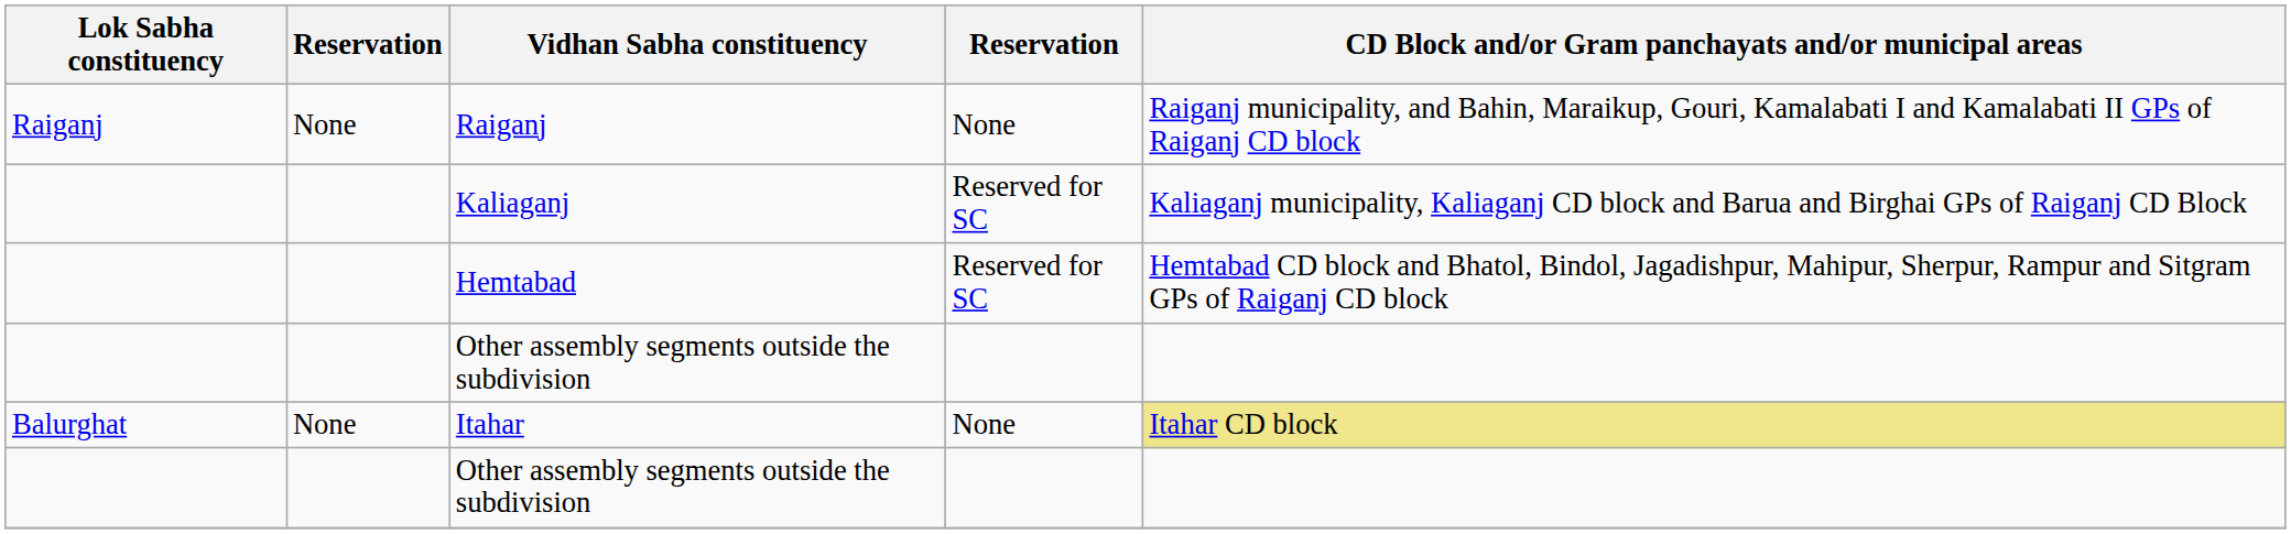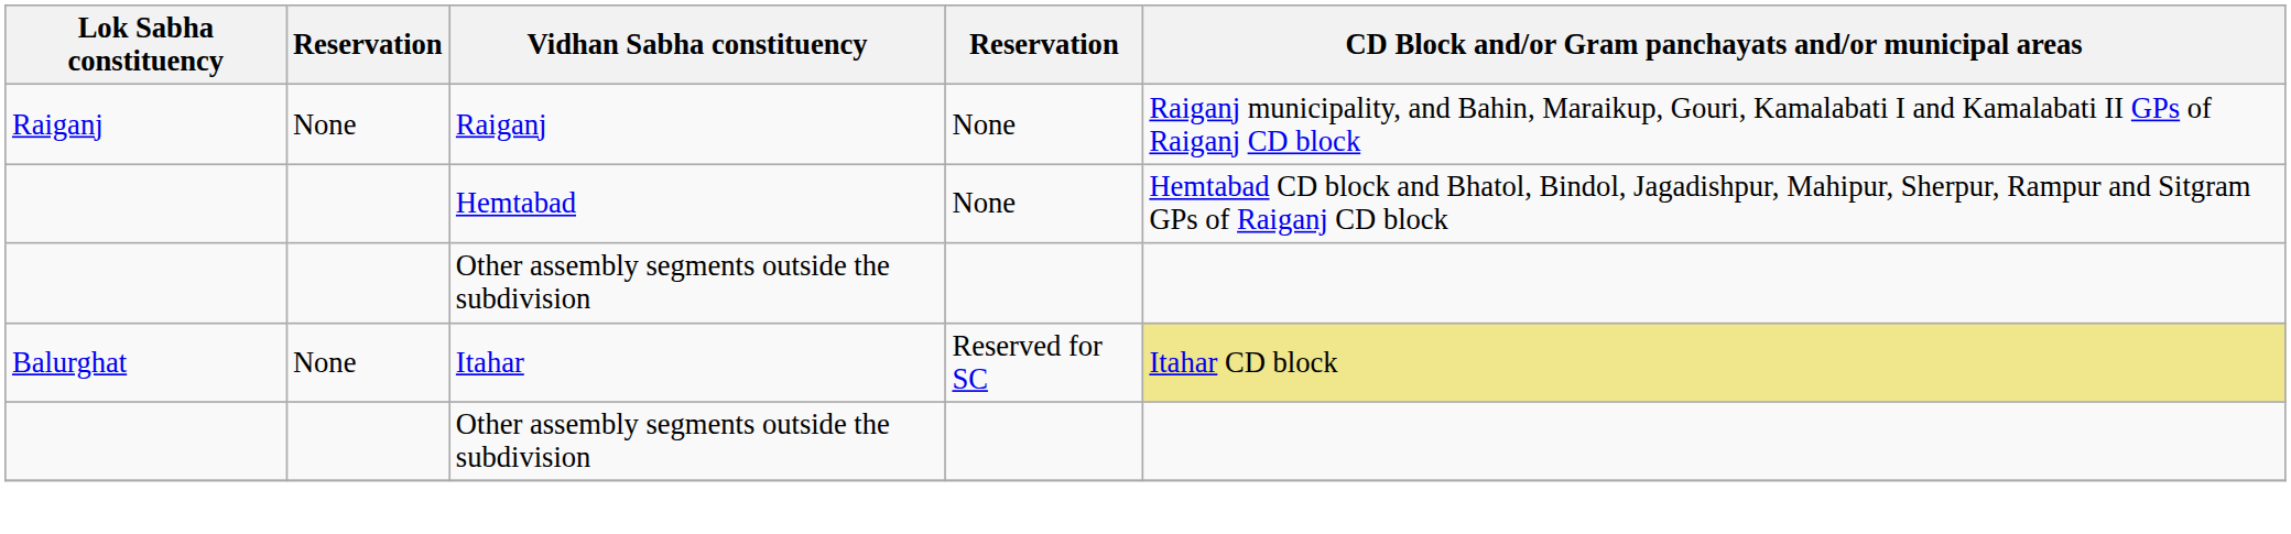- row: Kaliaganj | Reserved for SC | Kaliaganj municipality, Kaliaganj CD block and Barua and Birghai GPs of Raiganj CD Block
Hemtabad | column 4: Reserved for SC -> None
Itahar | column 4: None -> Reserved for SC
